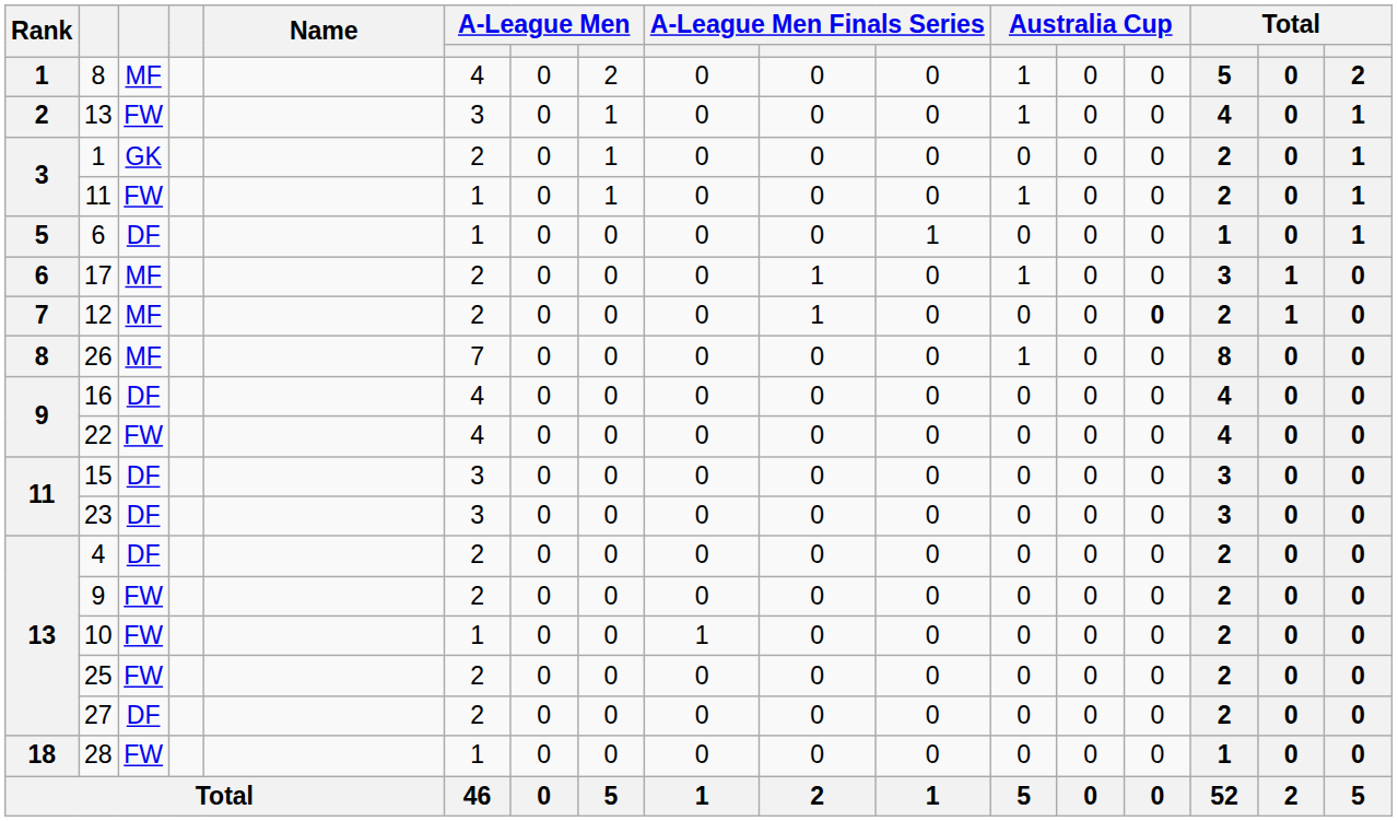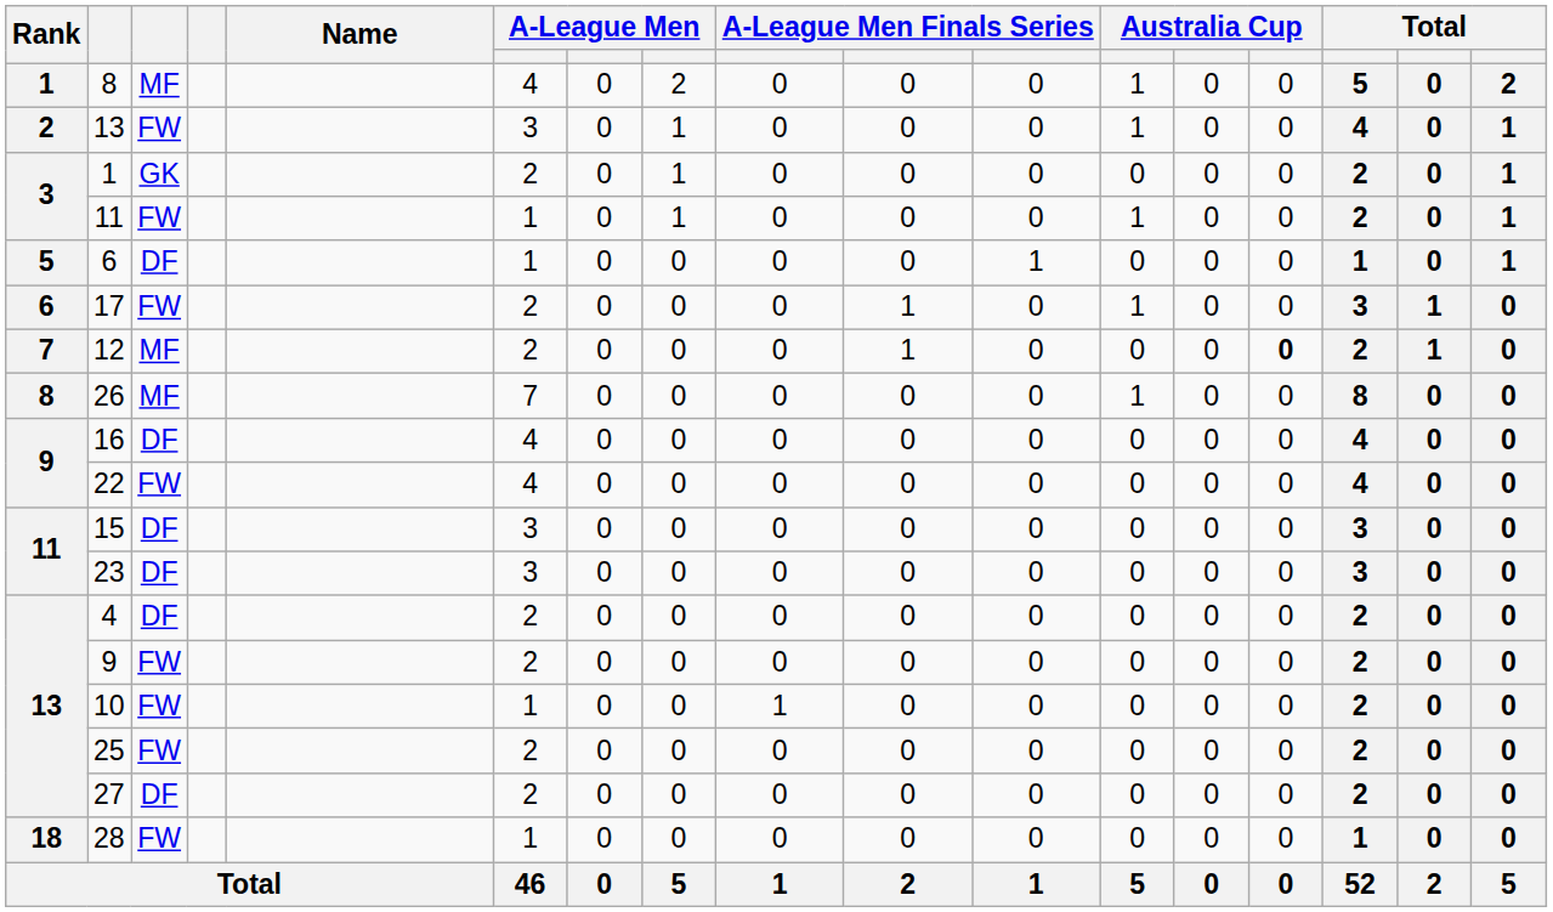17 | column 3: MF -> FW
